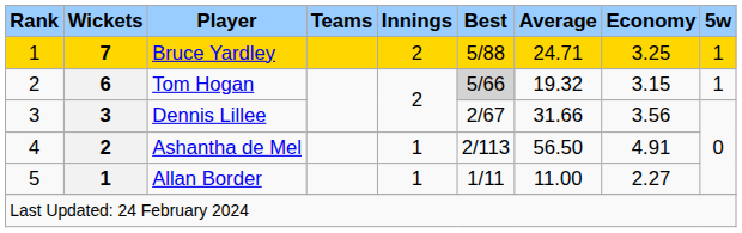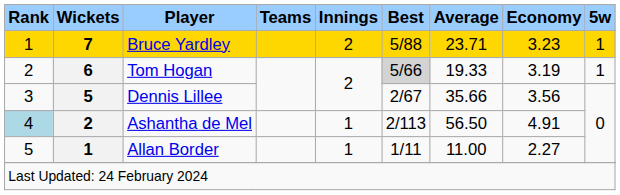Bruce Yardley | Average: 24.71 -> 23.71
Bruce Yardley | Economy: 3.25 -> 3.23
Tom Hogan | Average: 19.32 -> 19.33
Tom Hogan | Economy: 3.15 -> 3.19
Dennis Lillee | Wickets: 3 -> 5
Dennis Lillee | Average: 31.66 -> 35.66
Ashantha de Mel | Rank: no background -> lightblue background
